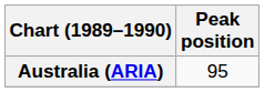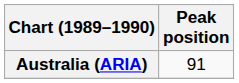Australia (ARIA) | Peak position: 95 -> 91
